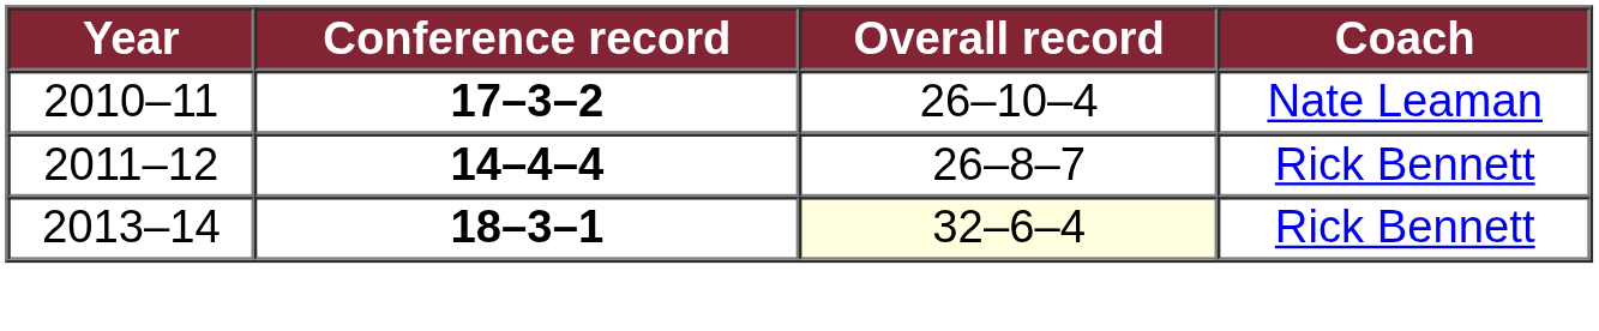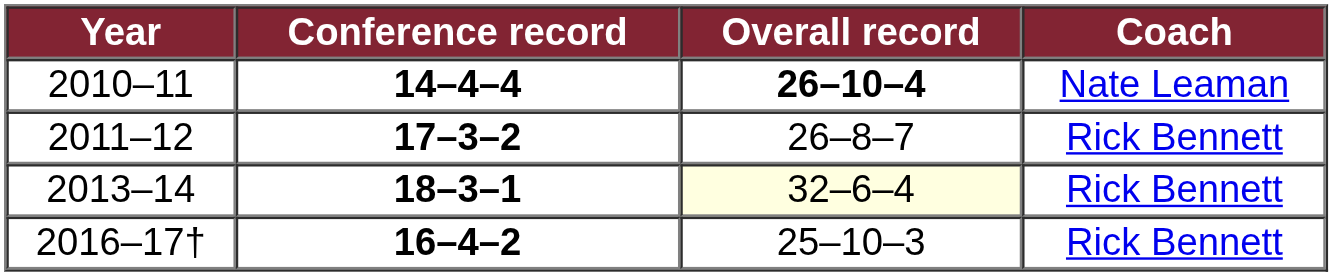2010–11 | Conference record: 17–3–2 -> 14–4–4
2010–11 | Overall record: normal -> bold
2011–12 | Conference record: 14–4–4 -> 17–3–2
+ row: 2016–17† | 16–4–2 | 25–10–3 | Rick Bennett
